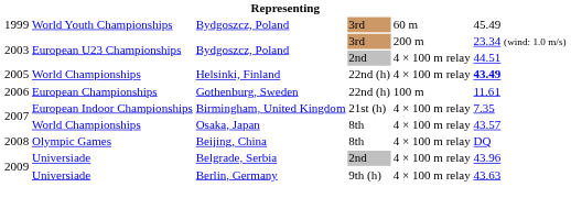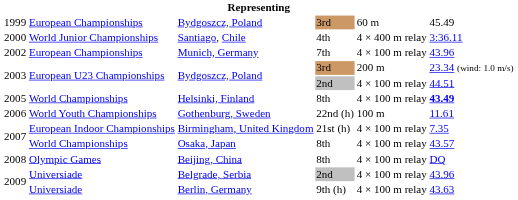1999 / Bydgoszcz, Poland | column 2: World Youth Championships -> European Championships
+ row: 2000 | World Junior Championships | Santiago, Chile | 4th | 4 × 400 m relay | 3:36.11
+ row: 2002 | European Championships | Munich, Germany | 7th | 4 × 100 m relay | 43.96
Helsinki, Finland | column 4: 22nd (h) -> 8th
Gothenburg, Sweden | column 2: European Championships -> World Youth Championships
